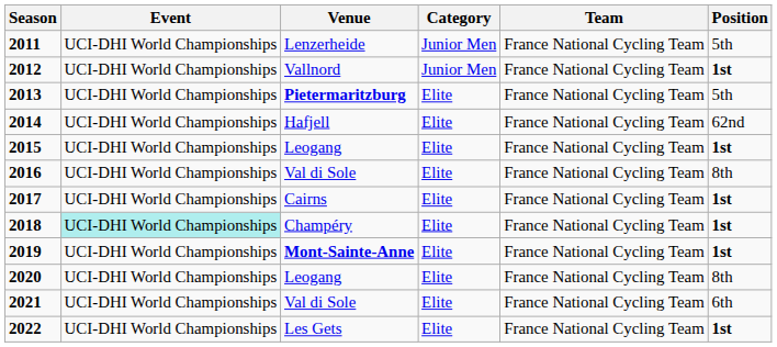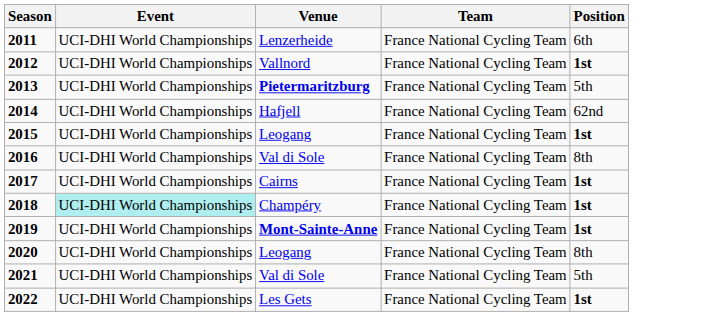- column: Category | Junior Men | Junior Men | Elite | Elite | Elite | Elite | Elite | Elite | Elite | Elite | Elite | Elite
2011 | Position: 5th -> 6th
2021 | Position: 6th -> 5th
